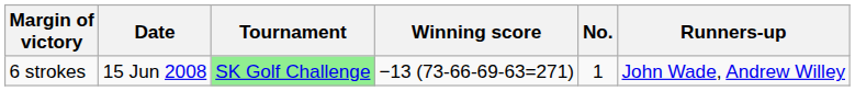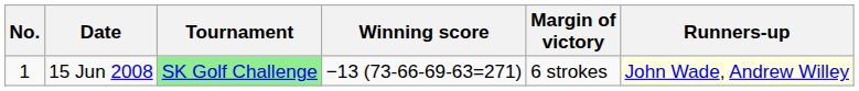columns swapped: No. <-> Margin of victory
15 Jun 2008 | Runners-up: no background -> lightyellow background
